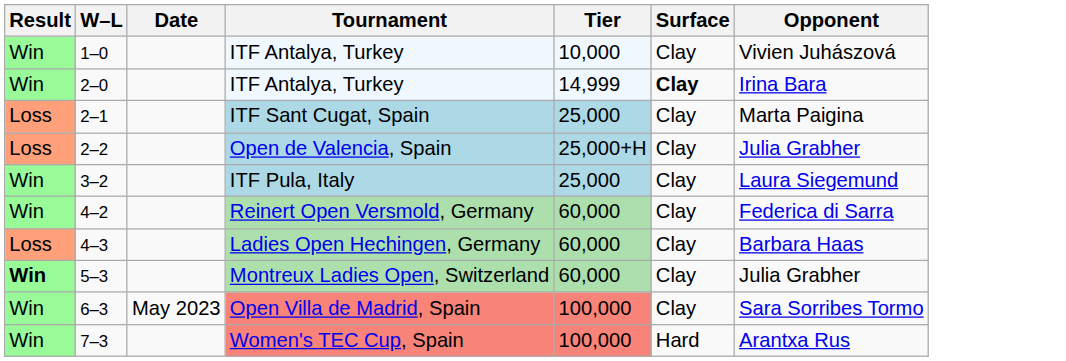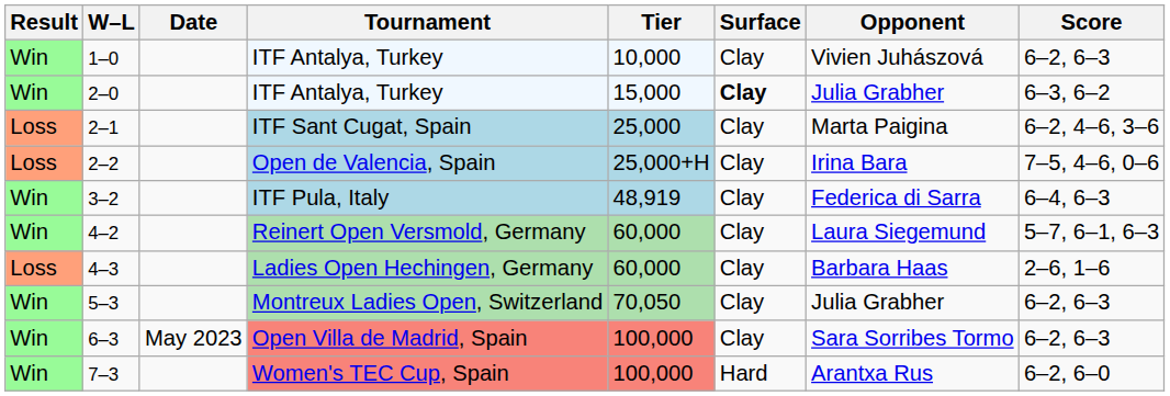+ column: Score | 6–2, 6–3 | 6–3, 6–2 | 6–2, 4–6, 3–6 | 7–5, 4–6, 0–6 | 6–4, 6–3 | 5–7, 6–1, 6–3 | 2–6, 1–6 | 6–2, 6–3 | 6–2, 6–3 | 6–2, 6–0
2–0 / ITF Antalya, Turkey | Tier: 14,999 -> 15,000
2–0 / ITF Antalya, Turkey | Opponent: Irina Bara -> Julia Grabher
Open de Valencia, Spain | Opponent: Julia Grabher -> Irina Bara
ITF Pula, Italy | Tier: 25,000 -> 48,919
ITF Pula, Italy | Opponent: Laura Siegemund -> Federica di Sarra
Reinert Open Versmold, Germany | Opponent: Federica di Sarra -> Laura Siegemund
Montreux Ladies Open, Switzerland | Result: bold -> normal
Montreux Ladies Open, Switzerland | Tier: 60,000 -> 70,050
